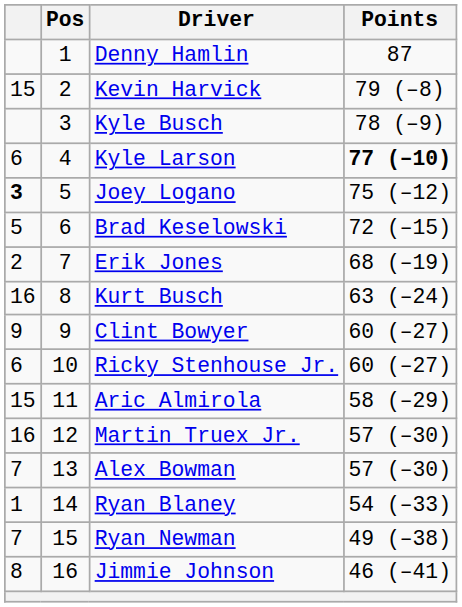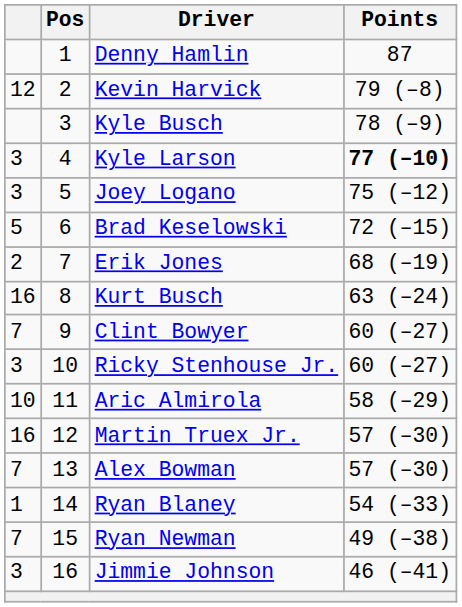Kevin Harvick | column 1: 15 -> 12
Kyle Larson | column 1: 6 -> 3
Joey Logano | column 1: bold -> normal
Clint Bowyer | column 1: 9 -> 7
Ricky Stenhouse Jr. | column 1: 6 -> 3
Aric Almirola | column 1: 15 -> 10
Jimmie Johnson | column 1: 8 -> 3
